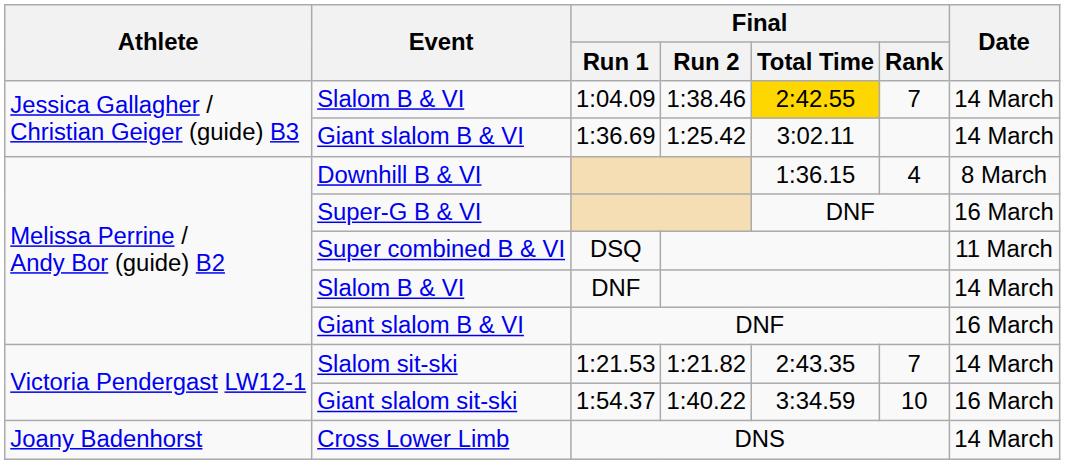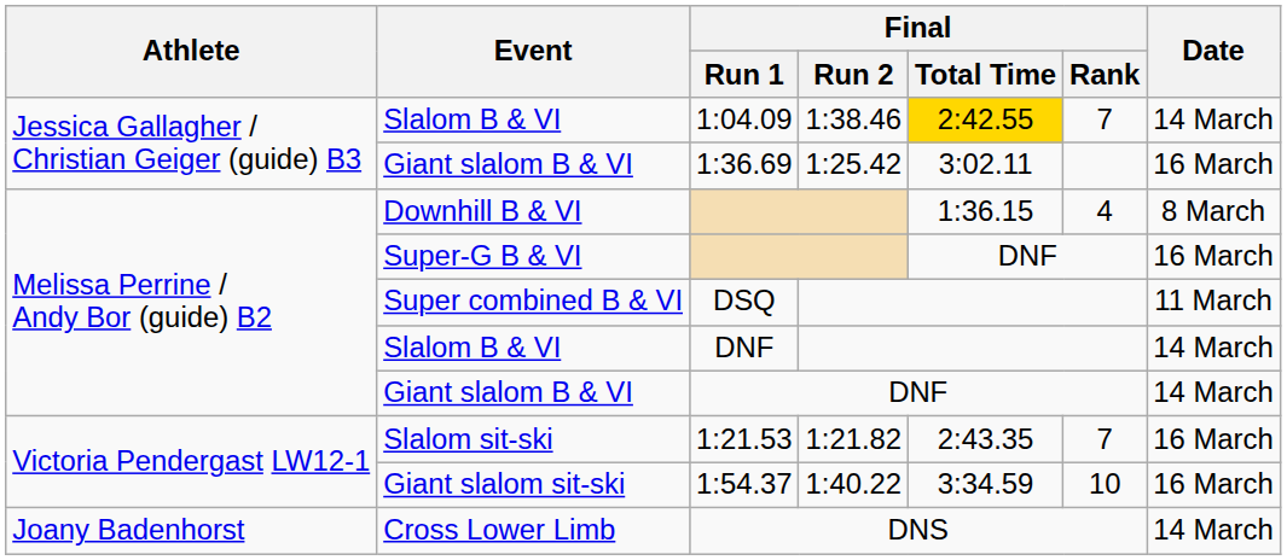Giant slalom B & VI / 1:36.69 | Date: 14 March -> 16 March
Giant slalom B & VI / DNF | Date: 16 March -> 14 March
Slalom sit-ski | Date: 14 March -> 16 March
